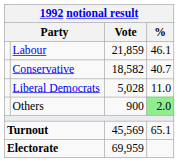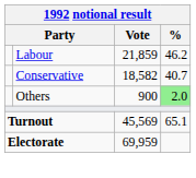Labour | %: 46.1 -> 46.2
- row: Liberal Democrats | 5,028 | 11.0
